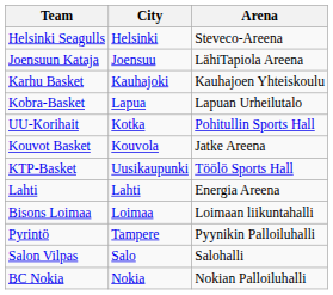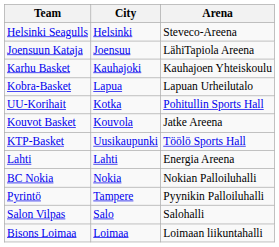rows swapped: BC Nokia <-> Bisons Loimaa
